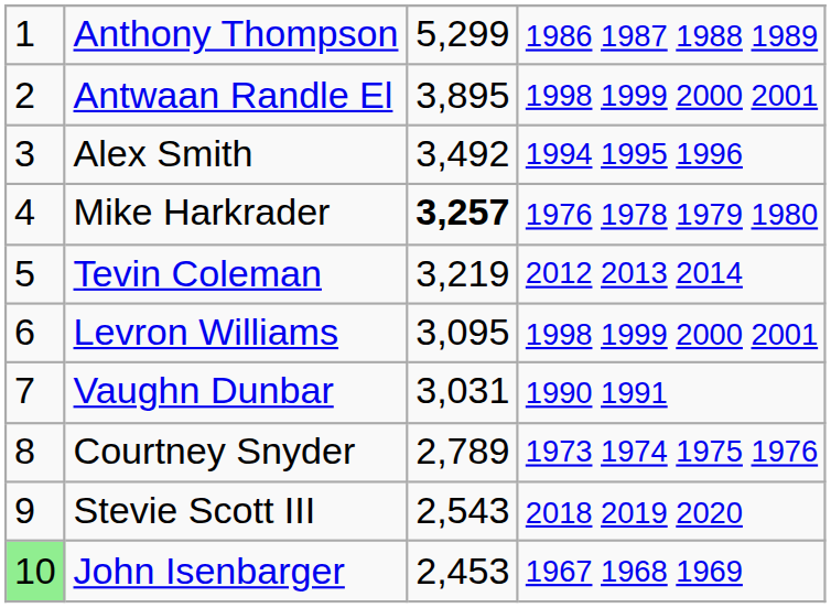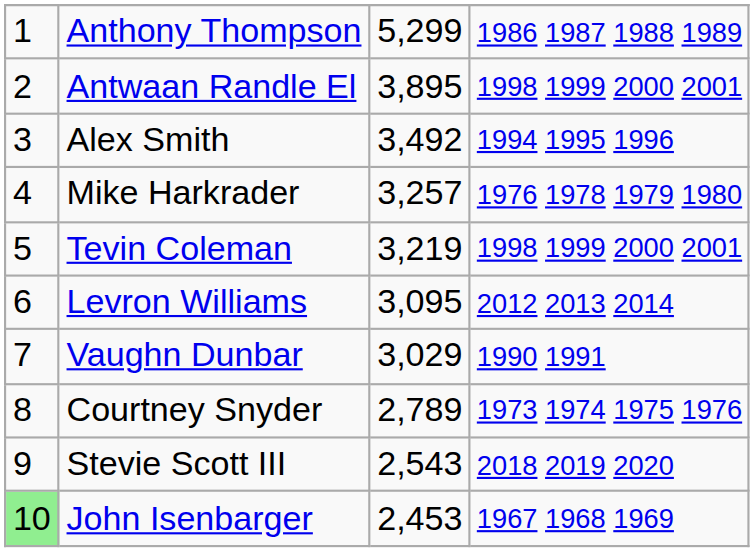Mike Harkrader | column 3: bold -> normal
Tevin Coleman | column 4: 2012 2013 2014 -> 1998 1999 2000 2001
Levron Williams | column 4: 1998 1999 2000 2001 -> 2012 2013 2014
Vaughn Dunbar | column 3: 3,031 -> 3,029
